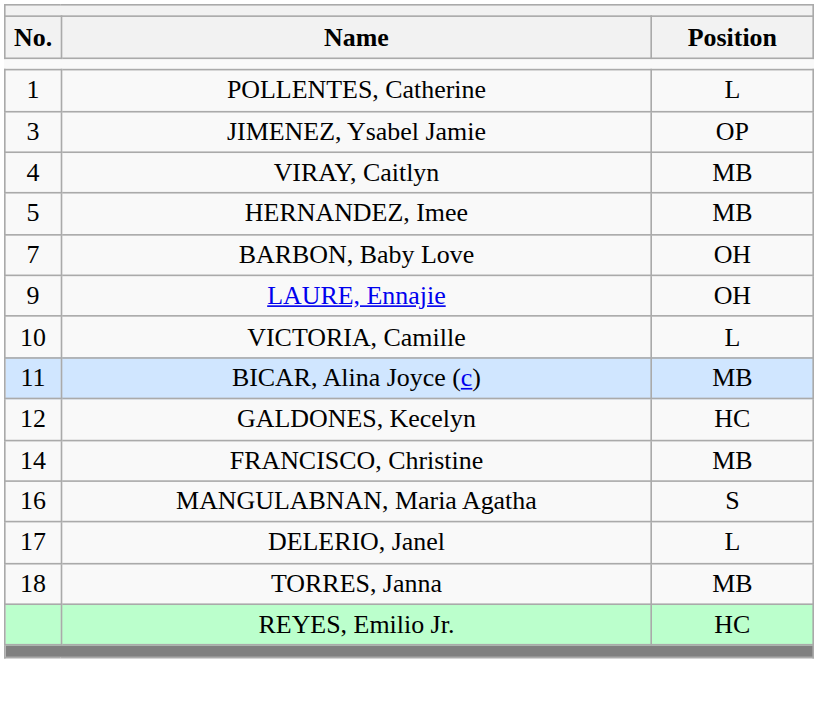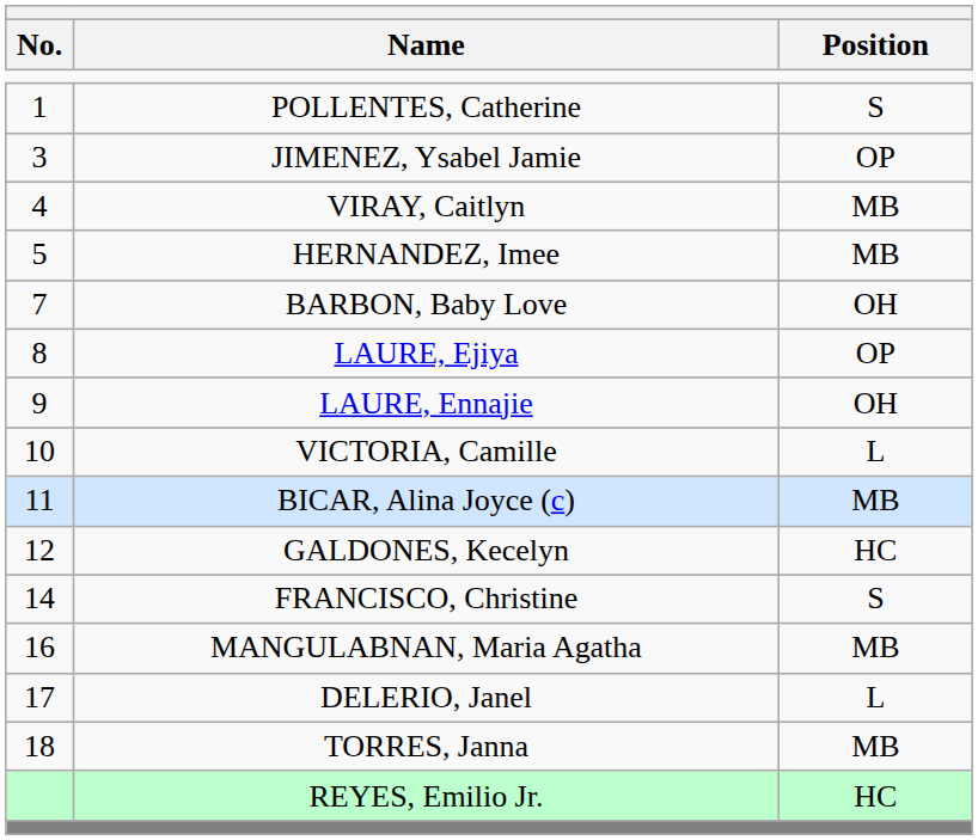POLLENTES, Catherine | Position: L -> S
+ row: 8 | LAURE, Ejiya | OP
FRANCISCO, Christine | Position: MB -> S
MANGULABNAN, Maria Agatha | Position: S -> MB
